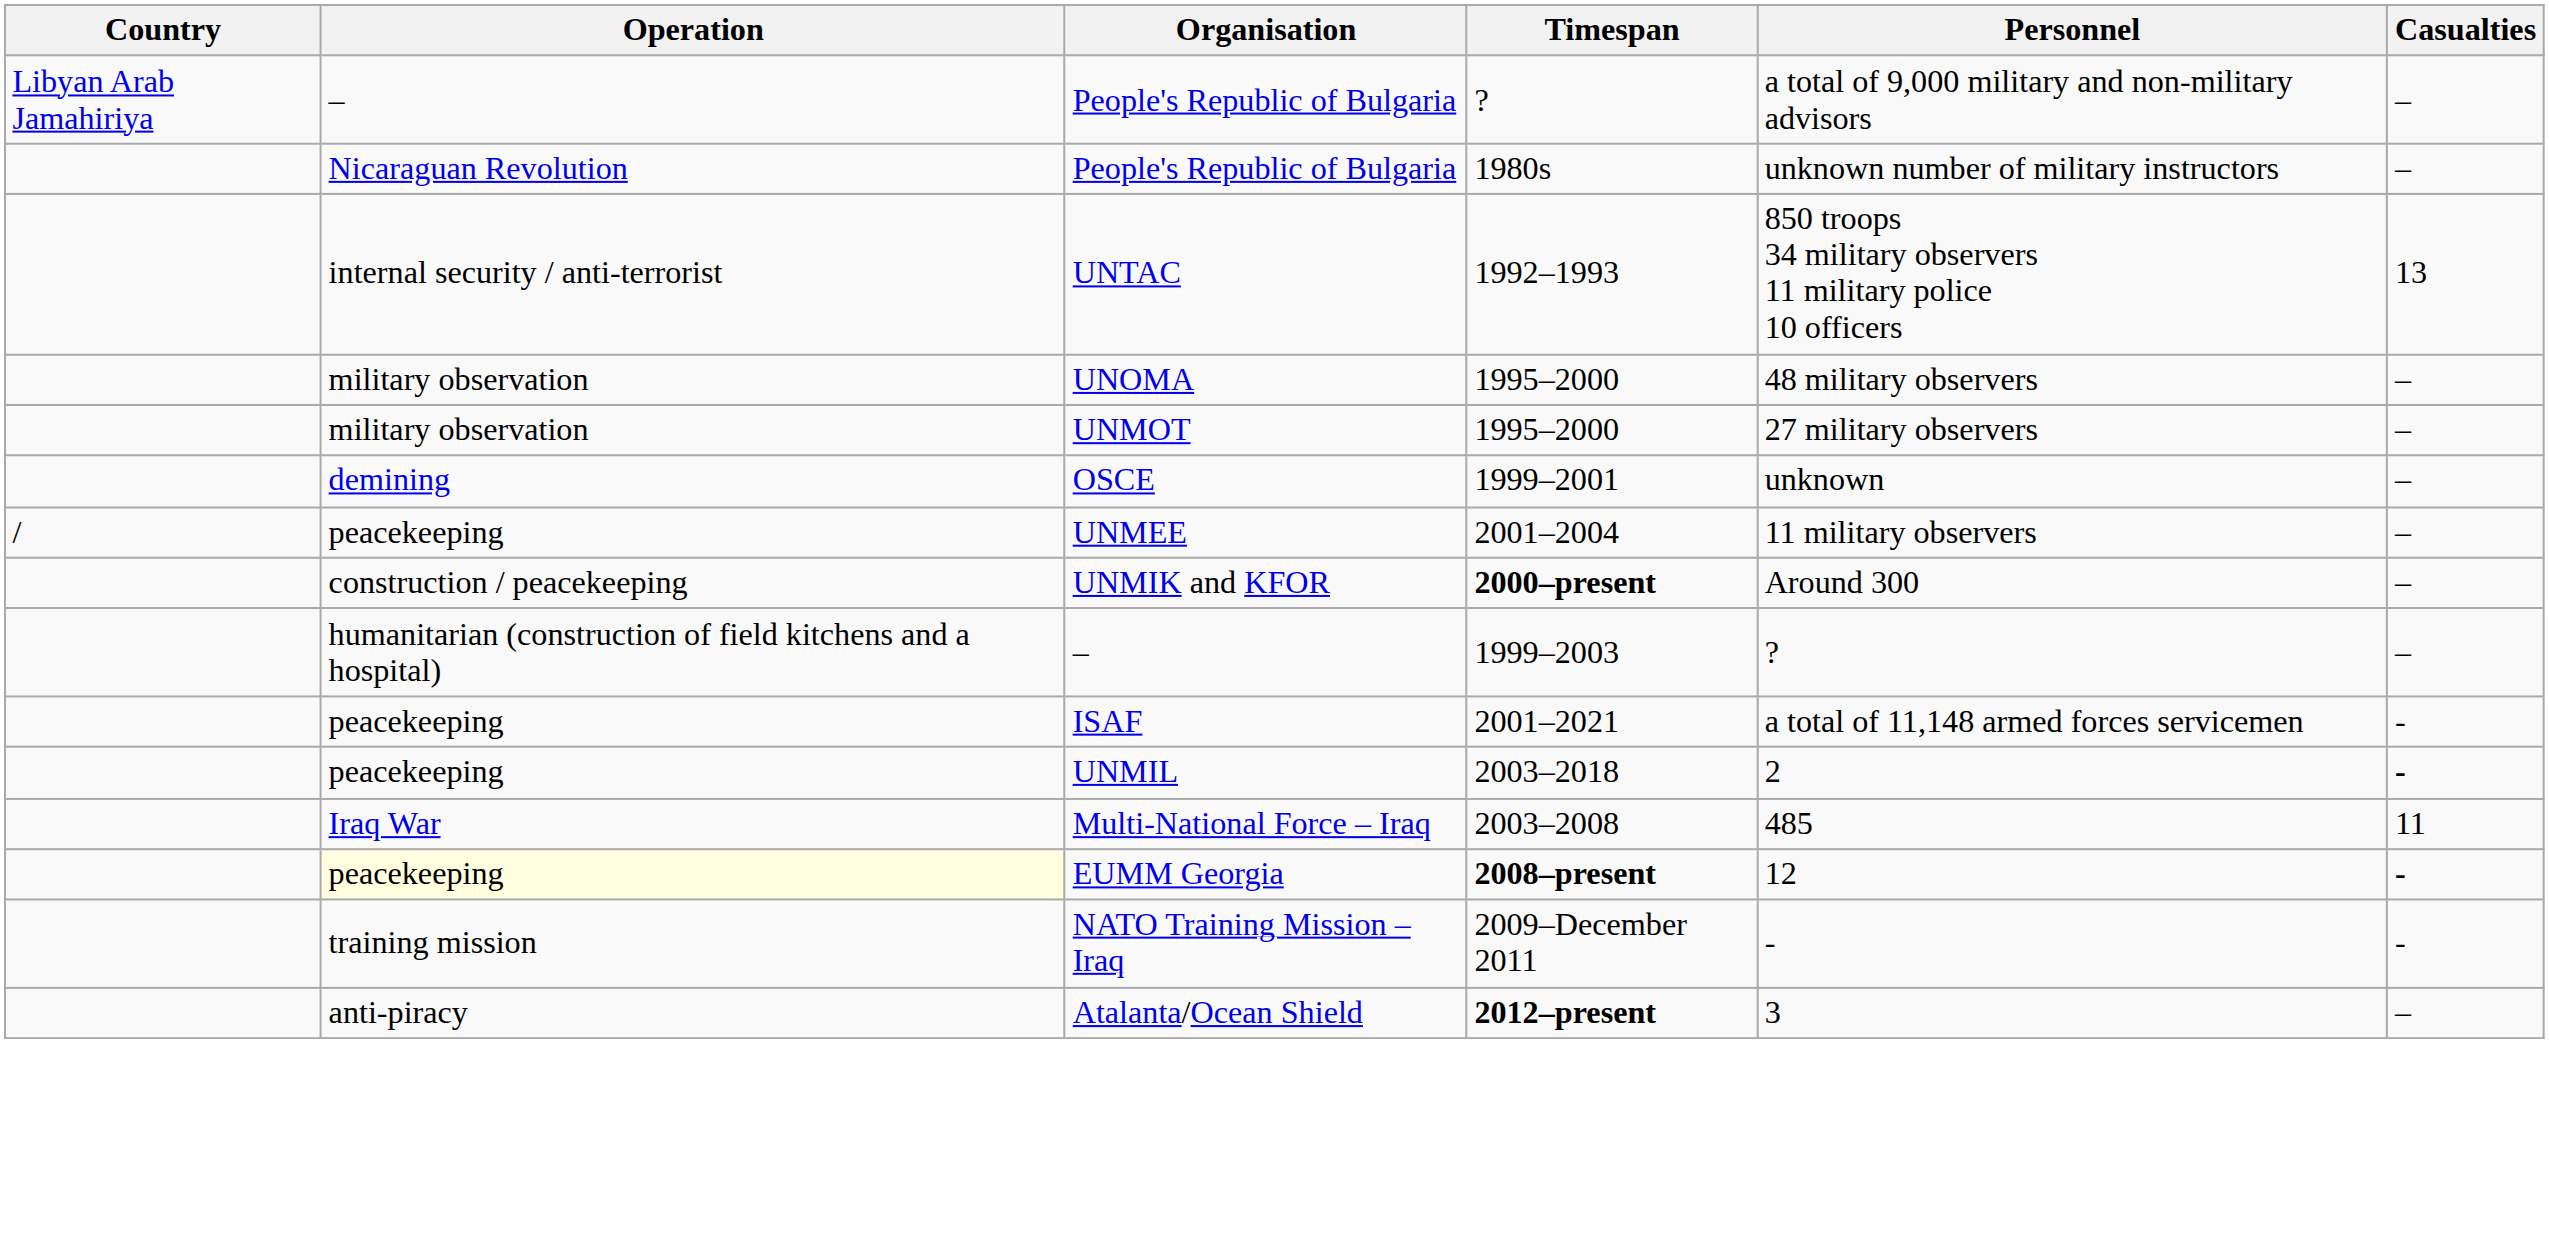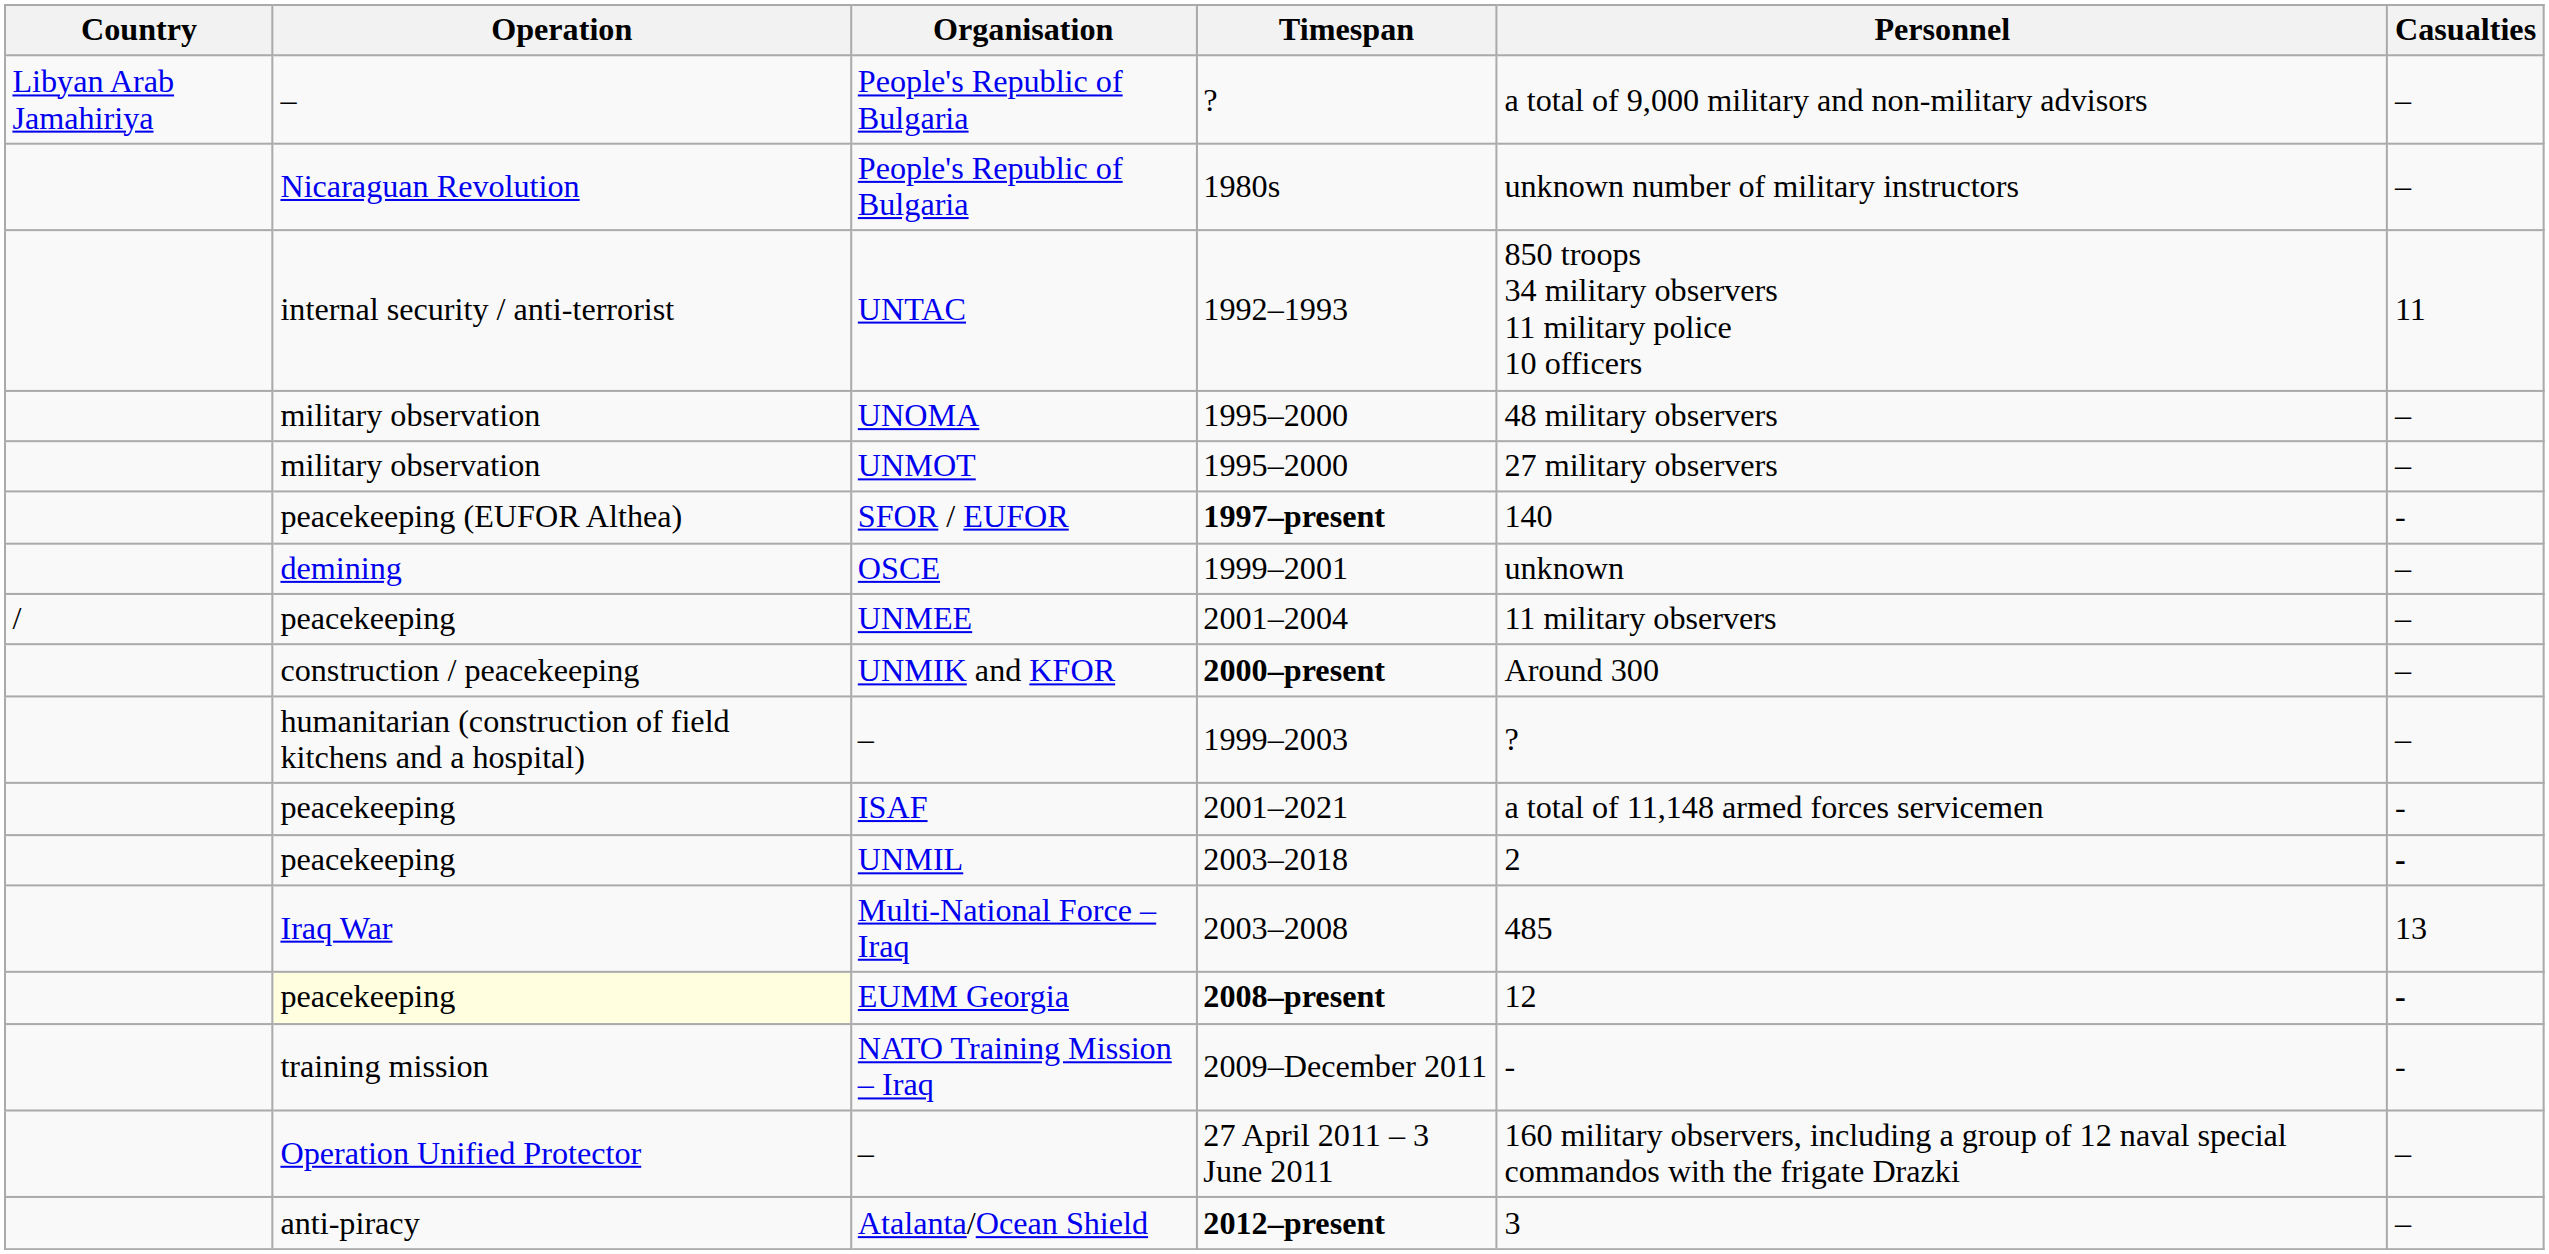1992–1993 | Casualties: 13 -> 11
+ row: peacekeeping (EUFOR Althea) | SFOR / EUFOR | 1997–present | 140 | -
2003–2008 | Casualties: 11 -> 13
+ row: Operation Unified Protector | – | 27 April 2011 – 3 June 2011 | 160 military observers, including a group of 12 naval special commandos with the frigate Drazki | –
